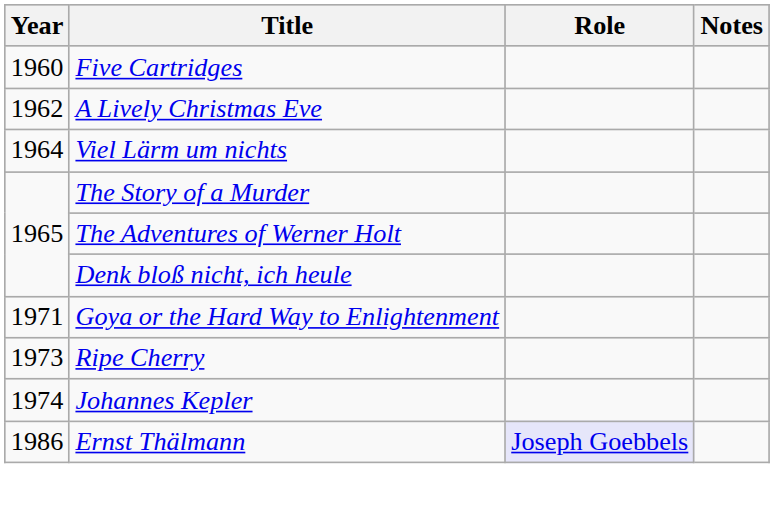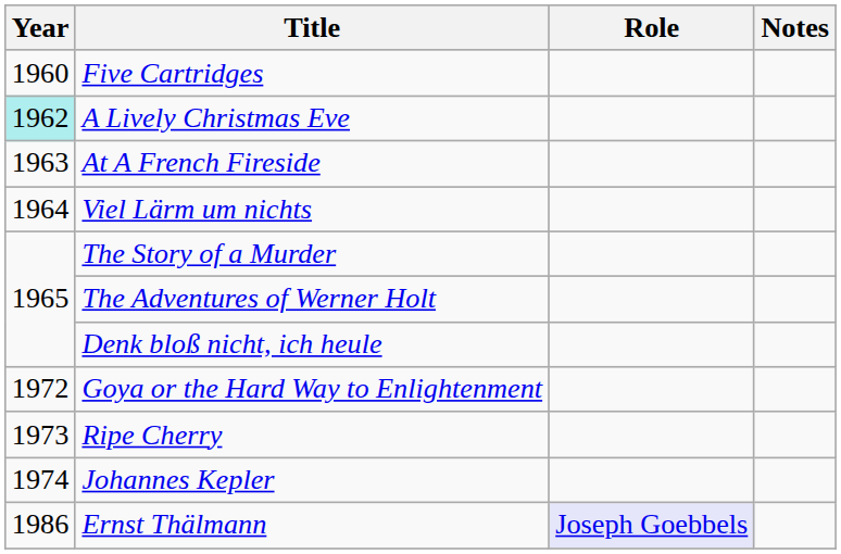A Lively Christmas Eve | Year: no background -> paleturquoise background
+ row: 1963 | At A French Fireside
Goya or the Hard Way to Enlightenment | Year: 1971 -> 1972
